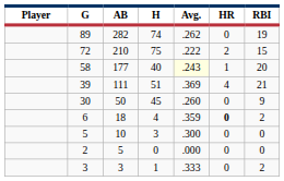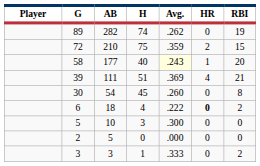72 | Avg.: .222 -> .359
30 | AB: 50 -> 54
30 | RBI: 9 -> 8
6 | Avg.: .359 -> .222
